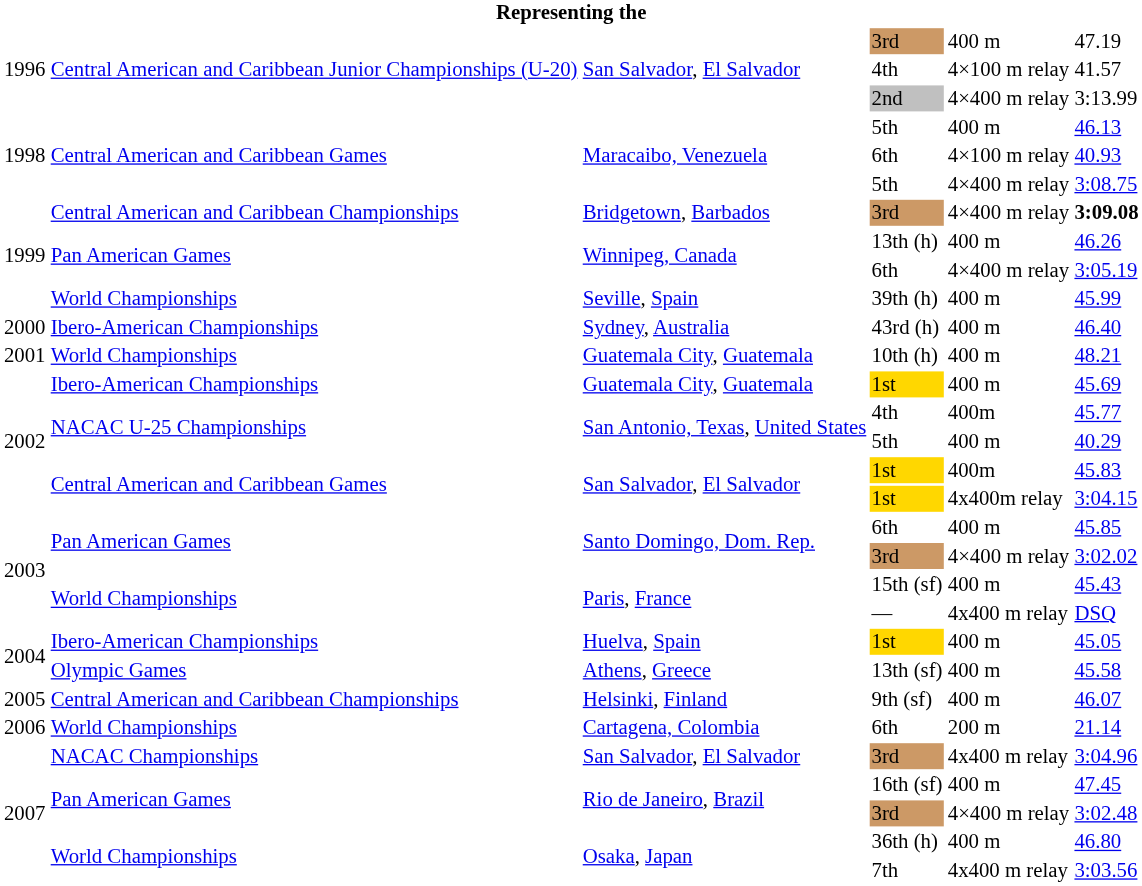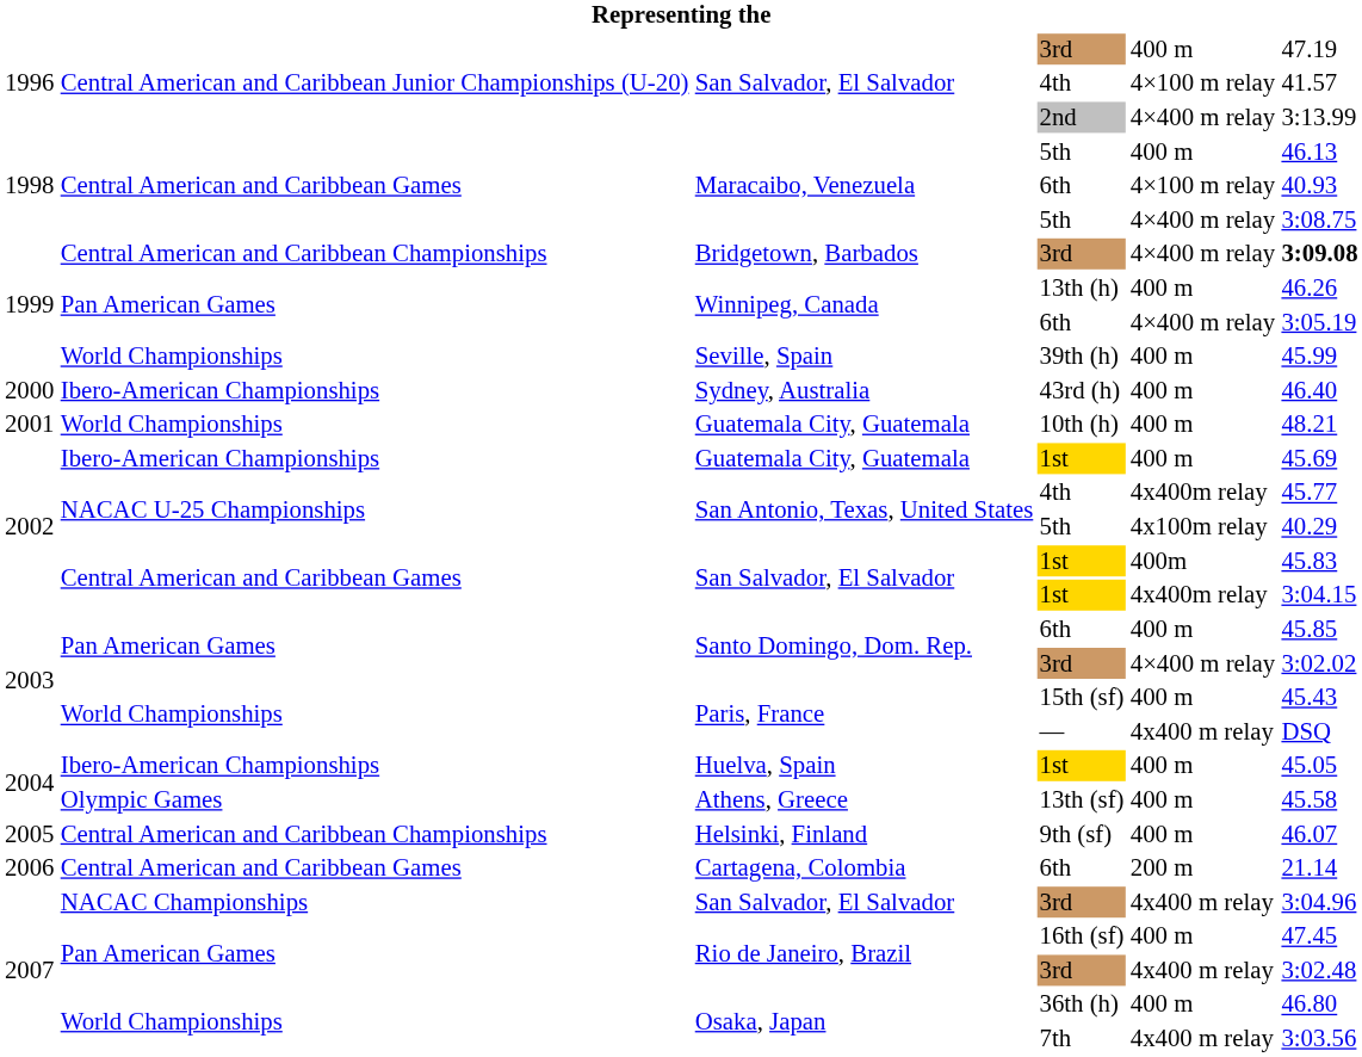San Antonio, Texas, United States / 4th | column 5: 400m -> 4x400m relay
San Antonio, Texas, United States / 5th | column 5: 400 m -> 4x100m relay
Cartagena, Colombia / 6th | column 2: World Championships -> Central American and Caribbean Games
Rio de Janeiro, Brazil / 3rd | column 5: 4×400 m relay -> 4x400 m relay
